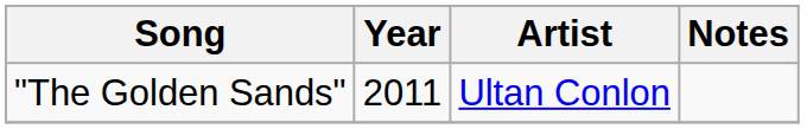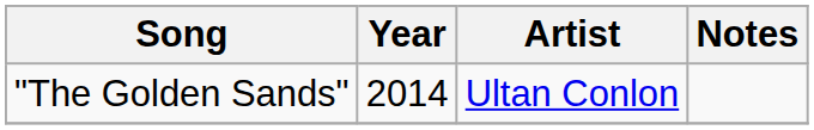"The Golden Sands" | Year: 2011 -> 2014
